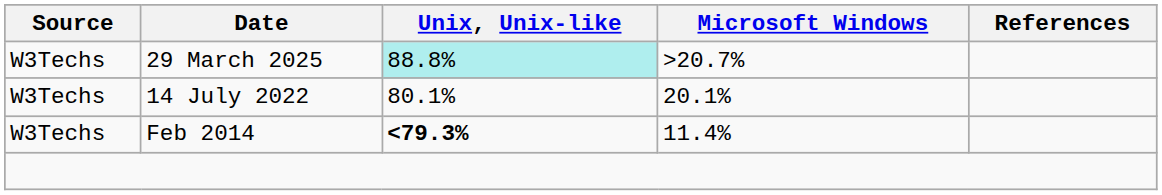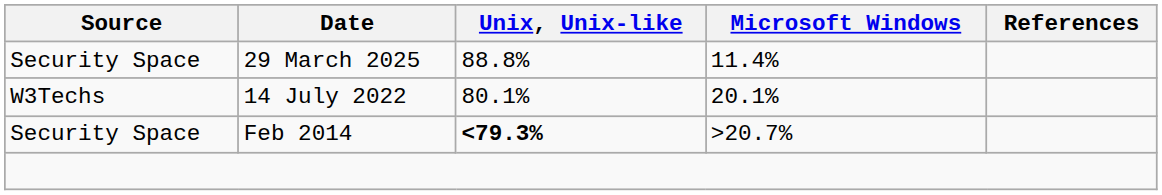29 March 2025 | Source: W3Techs -> Security Space
29 March 2025 | Unix, Unix-like: paleturquoise background -> no background
29 March 2025 | Microsoft Windows: >20.7% -> 11.4%
Feb 2014 | Source: W3Techs -> Security Space
Feb 2014 | Microsoft Windows: 11.4% -> >20.7%
